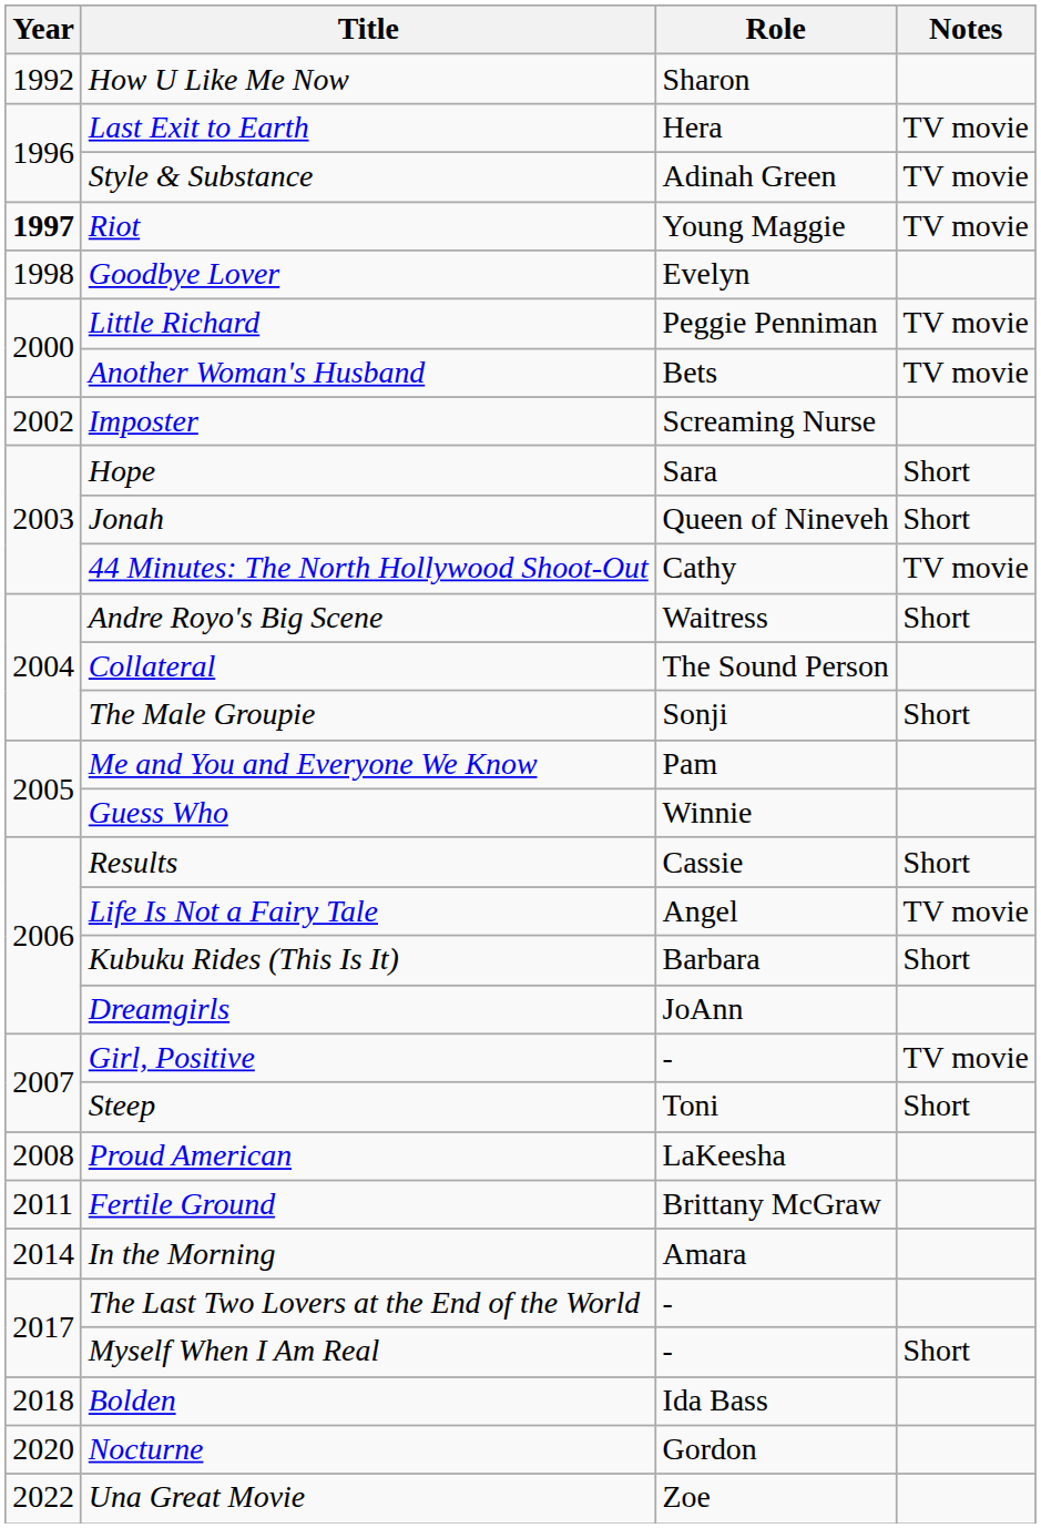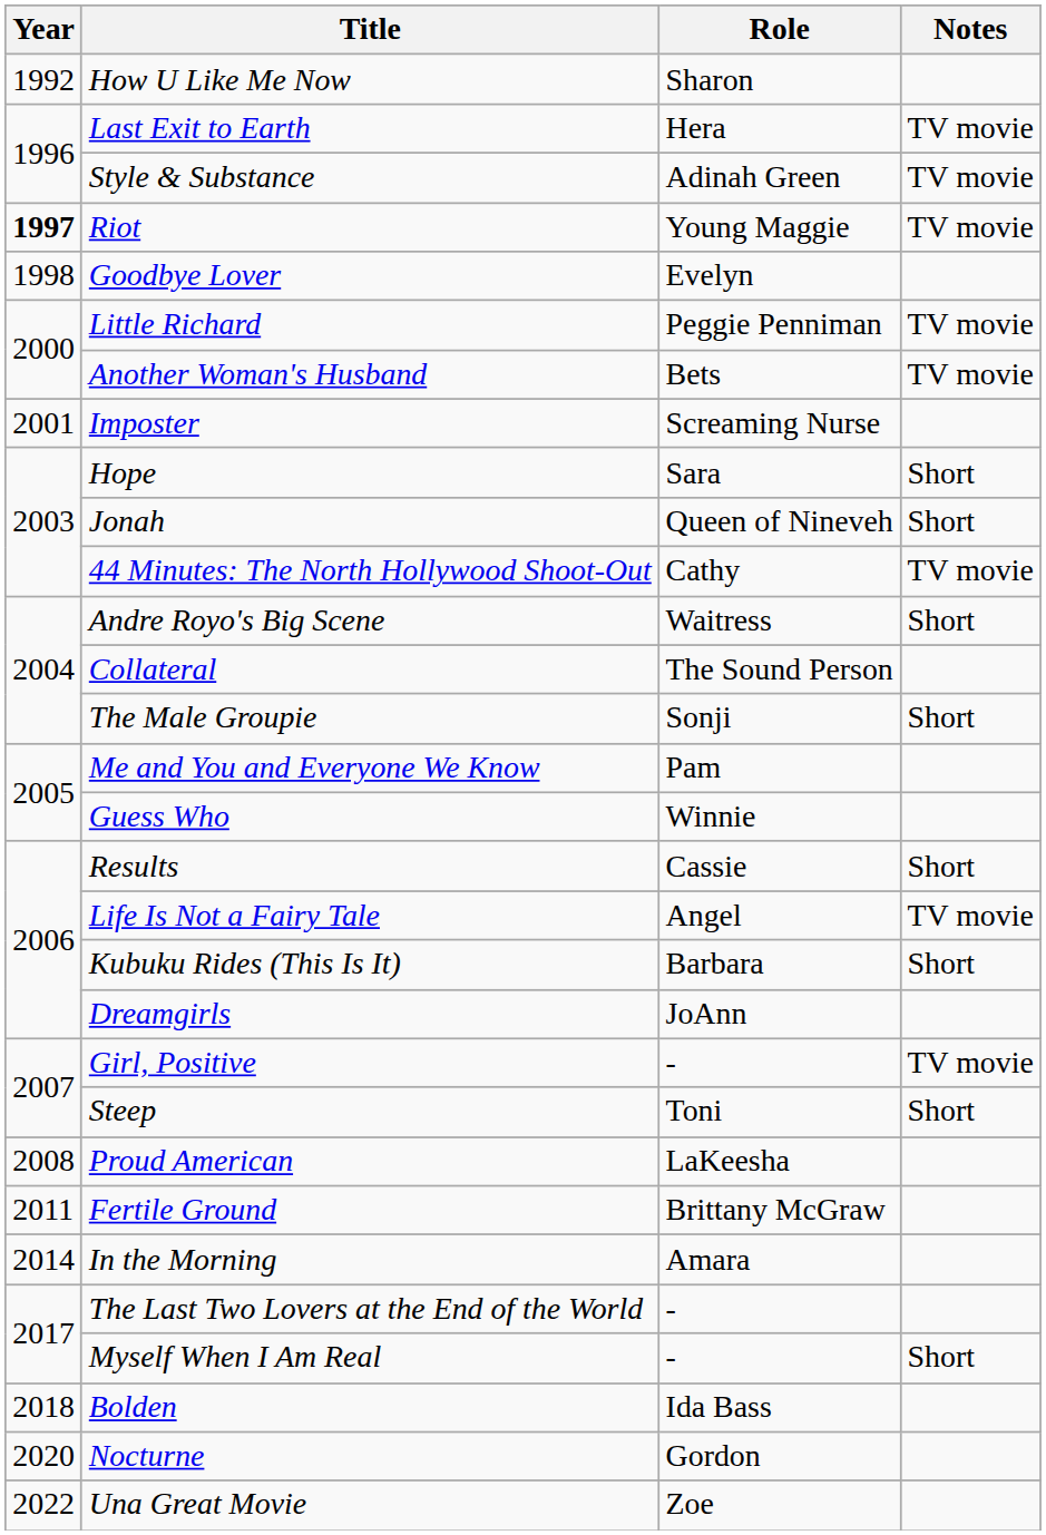Imposter | Year: 2002 -> 2001
